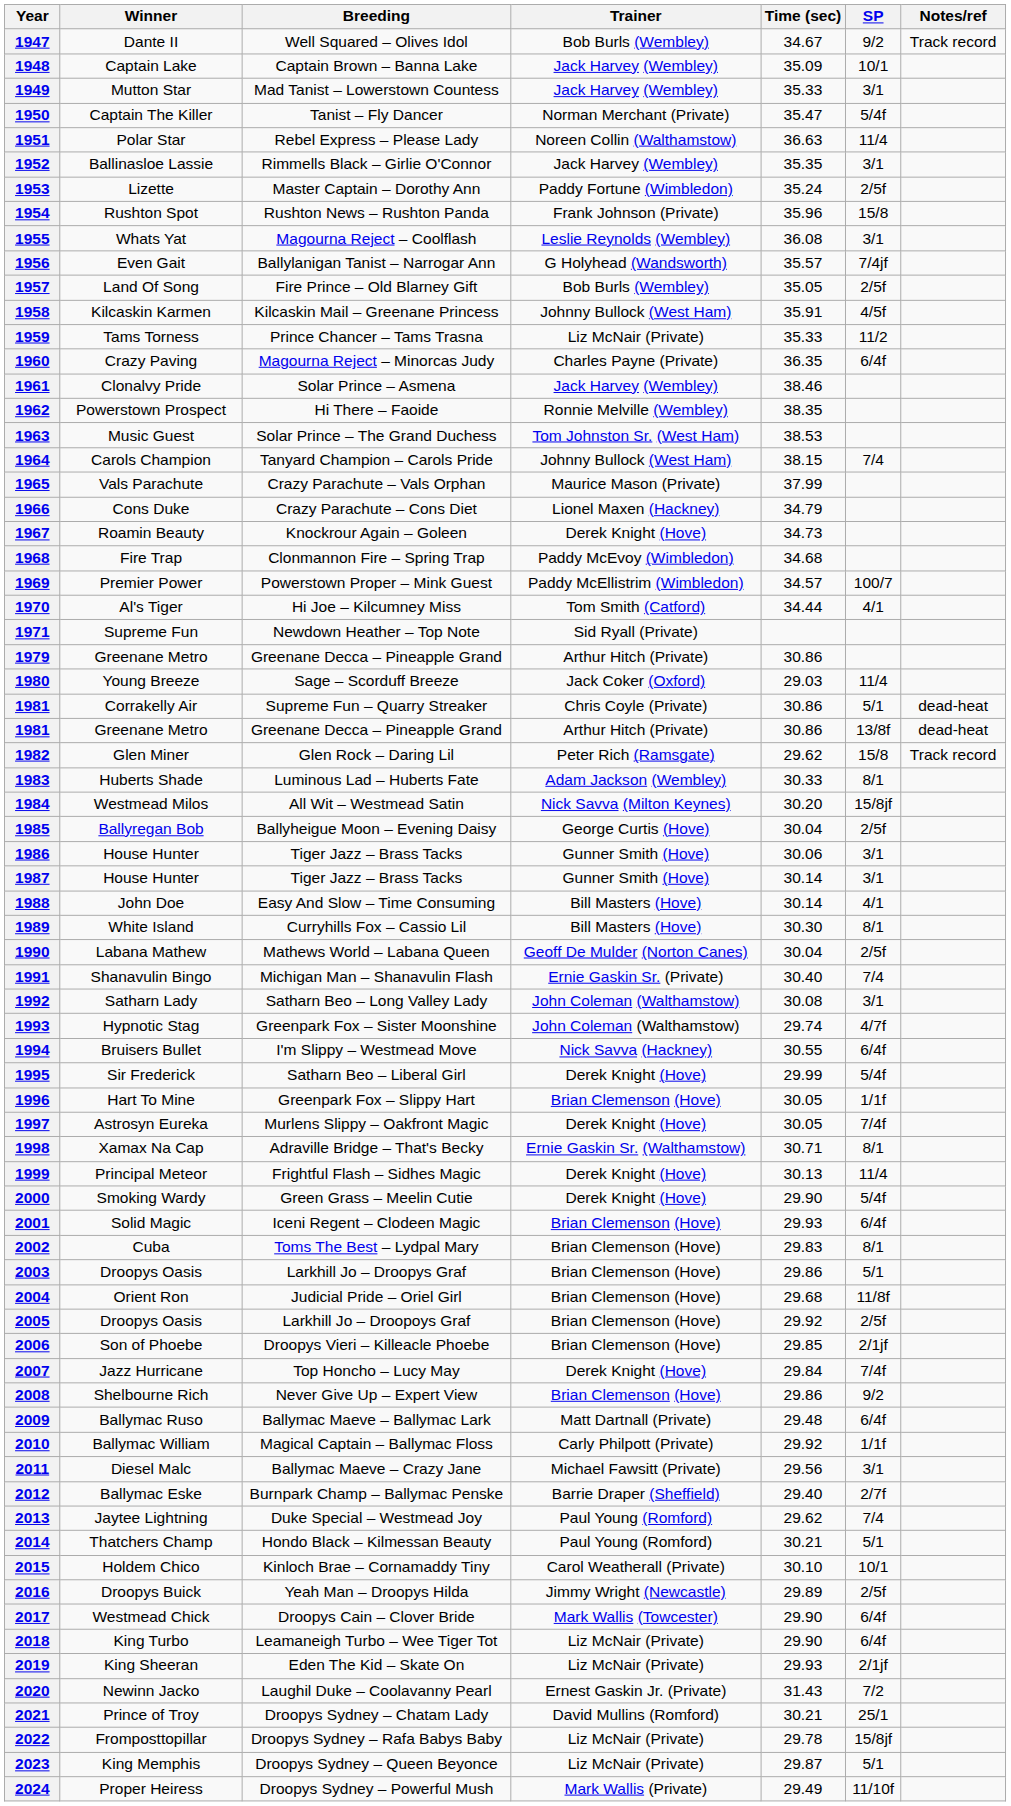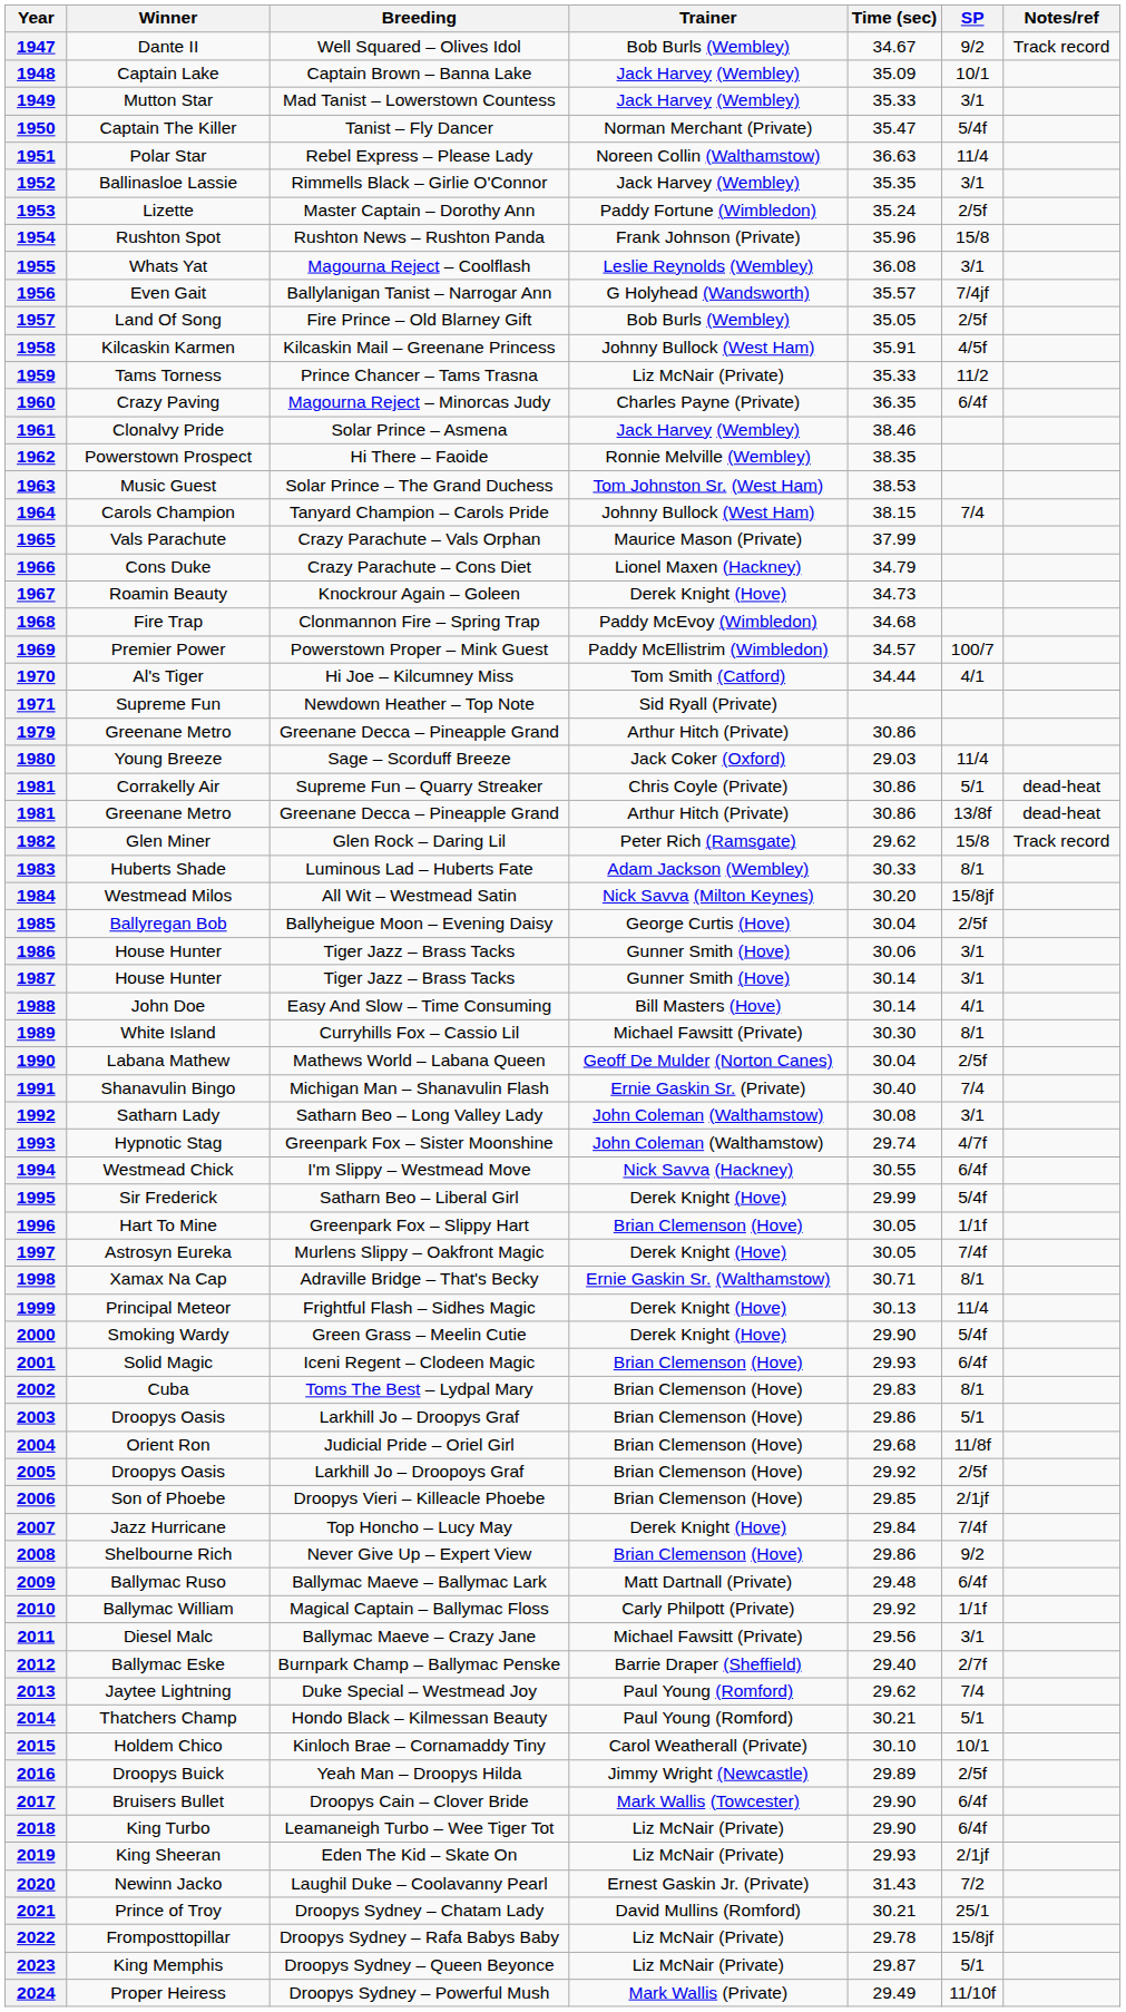1989 | Trainer: Bill Masters (Hove) -> Michael Fawsitt (Private)
1994 | Winner: Bruisers Bullet -> Westmead Chick
2017 | Winner: Westmead Chick -> Bruisers Bullet
